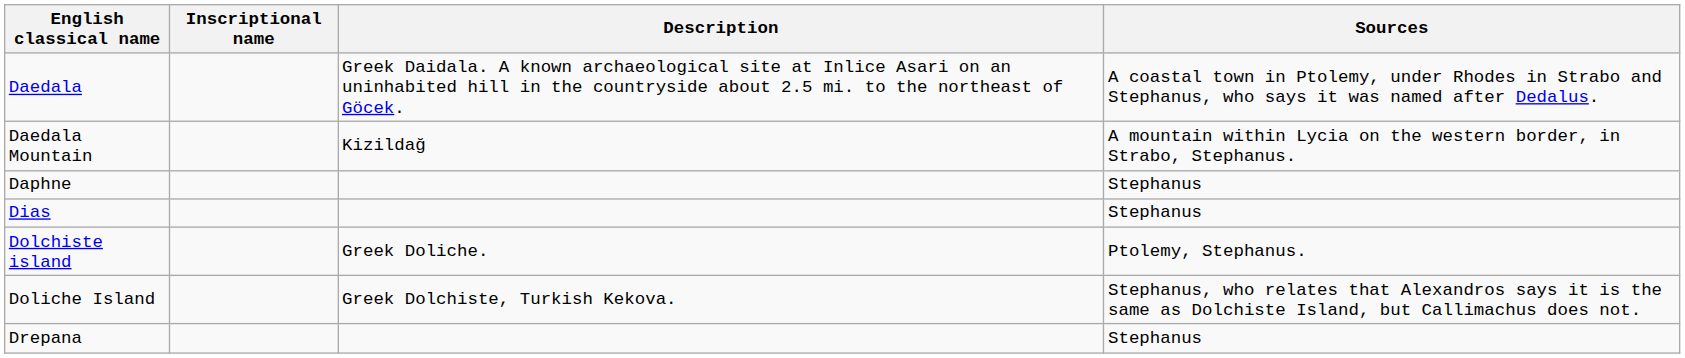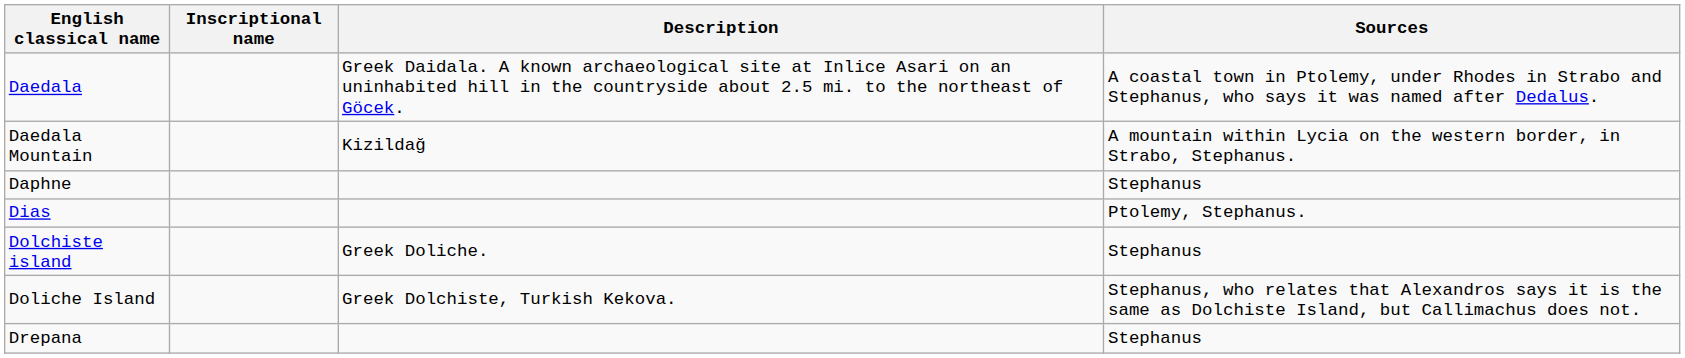Dias | Sources: Stephanus -> Ptolemy, Stephanus.
Dolchiste island | Sources: Ptolemy, Stephanus. -> Stephanus
